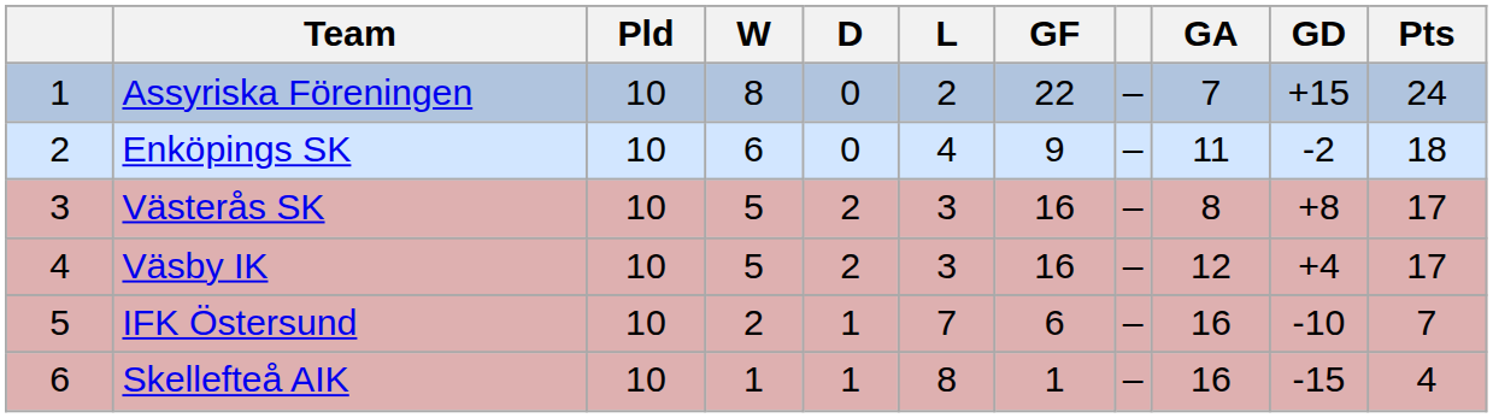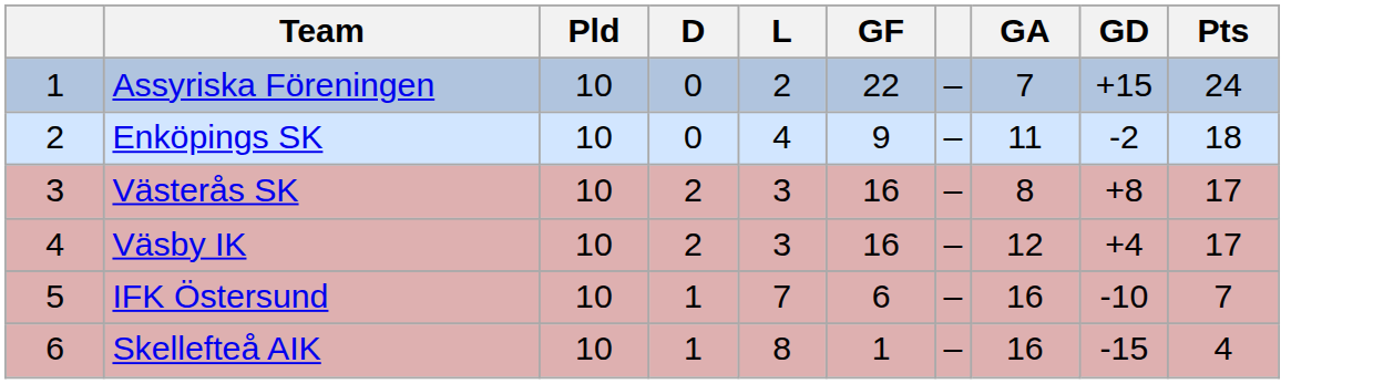- column: W | 8 | 6 | 5 | 5 | 2 | 1
